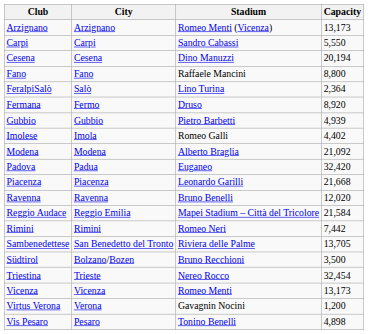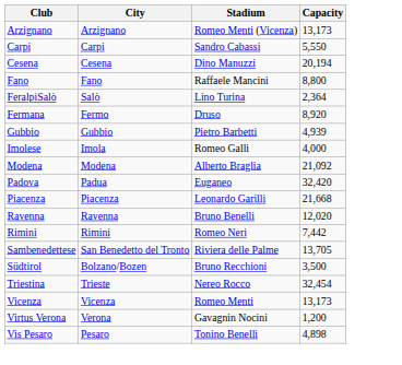Imolese | Capacity: 4,402 -> 4,000
- row: Reggio Audace | Reggio Emilia | Mapei Stadium – Città del Tricolore | 21,584
